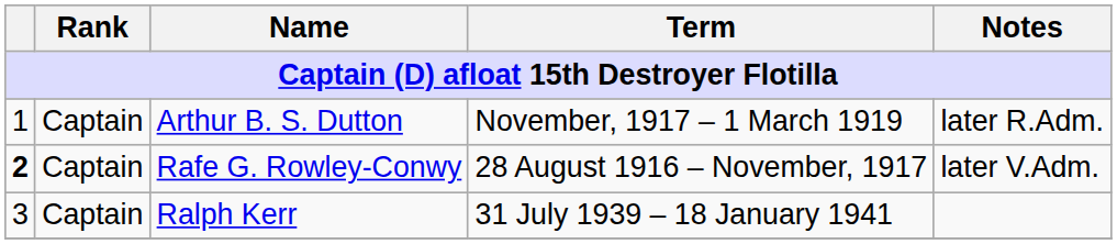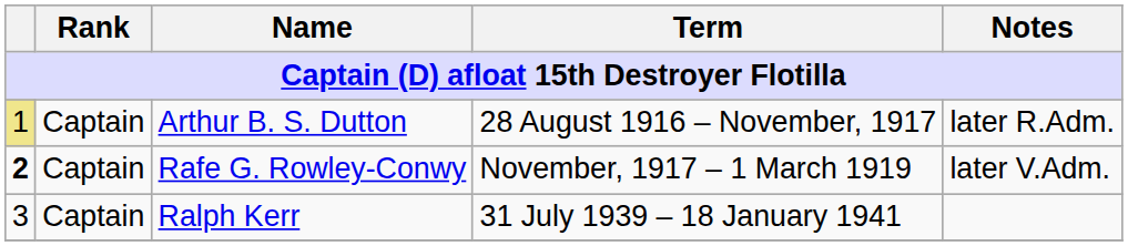Arthur B. S. Dutton | column 1: no background -> khaki background
Arthur B. S. Dutton | Term: November, 1917 – 1 March 1919 -> 28 August 1916 – November, 1917
Rafe G. Rowley-Conwy | Term: 28 August 1916 – November, 1917 -> November, 1917 – 1 March 1919
